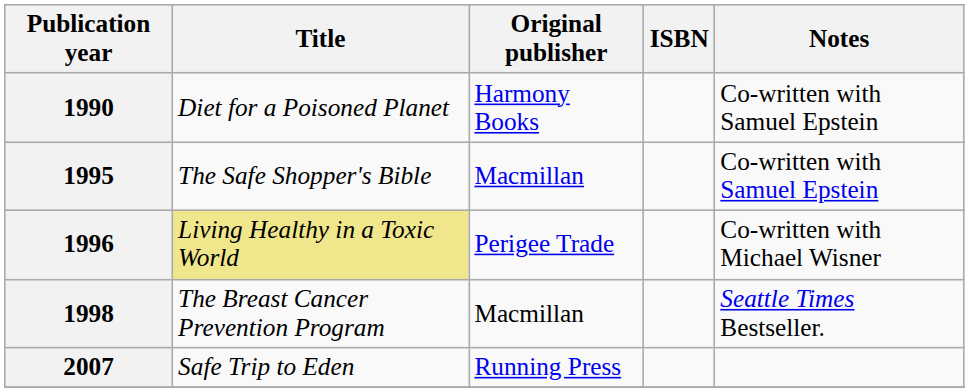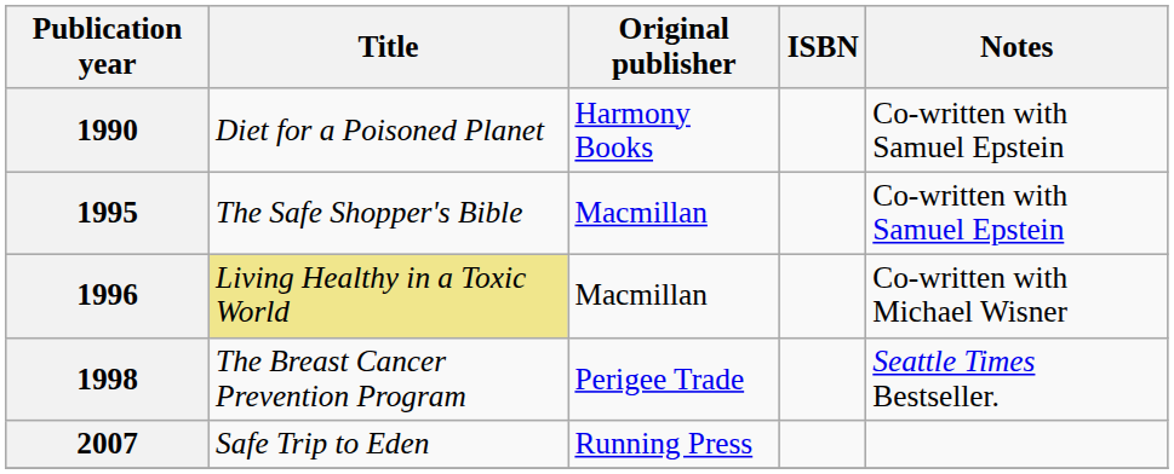1996 | Original publisher: Perigee Trade -> Macmillan
1998 | Original publisher: Macmillan -> Perigee Trade
